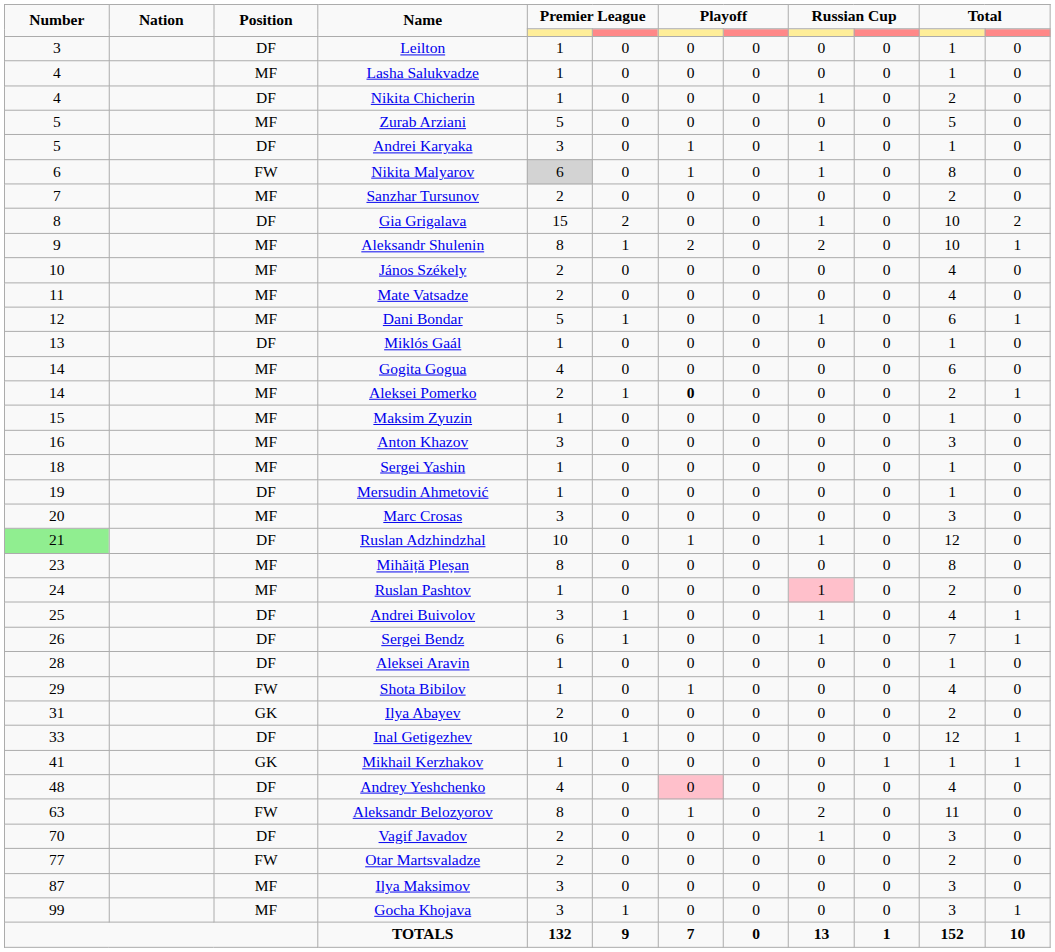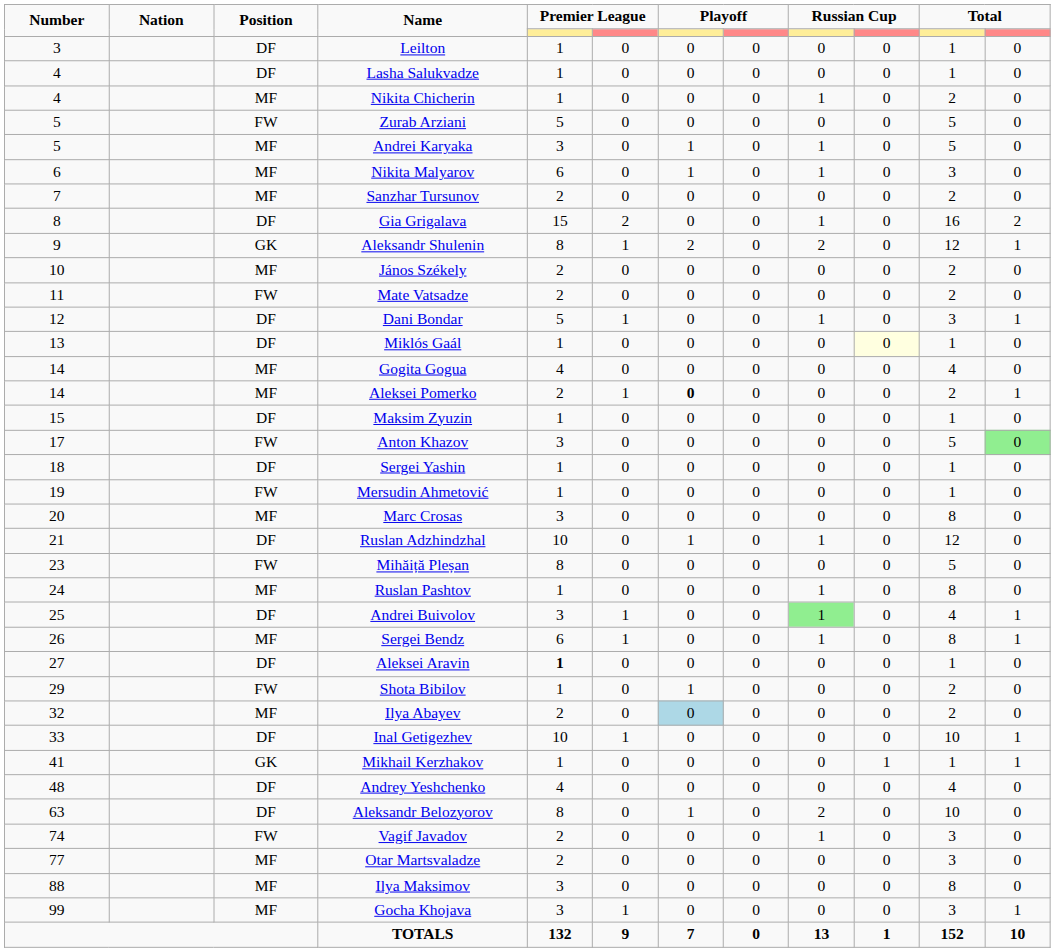Lasha Salukvadze | Position: MF -> DF
Nikita Chicherin | Position: DF -> MF
Zurab Arziani | Position: MF -> FW
Andrei Karyaka | Position: DF -> MF
Andrei Karyaka | column 11: 1 -> 5
Nikita Malyarov | Position: FW -> MF
Nikita Malyarov | column 5: lightgrey background -> no background
Nikita Malyarov | column 11: 8 -> 3
Gia Grigalava | column 11: 10 -> 16
Aleksandr Shulenin | Position: MF -> GK
Aleksandr Shulenin | column 11: 10 -> 12
János Székely | column 11: 4 -> 2
Mate Vatsadze | Position: MF -> FW
Mate Vatsadze | column 11: 4 -> 2
Dani Bondar | Position: MF -> DF
Dani Bondar | column 11: 6 -> 3
Miklós Gaál | column 10: no background -> lightyellow background
Gogita Gogua | column 11: 6 -> 4
Maksim Zyuzin | Position: MF -> DF
Anton Khazov | Number: 16 -> 17
Anton Khazov | Position: MF -> FW
Anton Khazov | column 11: 3 -> 5
Anton Khazov | column 12: no background -> lightgreen background
Sergei Yashin | Position: MF -> DF
Mersudin Ahmetović | Position: DF -> FW
Marc Crosas | column 11: 3 -> 8
Ruslan Adzhindzhal | Number: lightgreen background -> no background
Mihăiță Pleșan | Position: MF -> FW
Mihăiță Pleșan | column 11: 8 -> 5
Ruslan Pashtov | column 9: pink background -> no background
Ruslan Pashtov | column 11: 2 -> 8
Andrei Buivolov | column 9: no background -> lightgreen background
Sergei Bendz | Position: DF -> MF
Sergei Bendz | column 11: 7 -> 8
Aleksei Aravin | Number: 28 -> 27
Aleksei Aravin | column 5: normal -> bold
Shota Bibilov | column 11: 4 -> 2
Ilya Abayev | Number: 31 -> 32
Ilya Abayev | Position: GK -> MF
Ilya Abayev | column 7: no background -> lightblue background
Inal Getigezhev | column 11: 12 -> 10
Andrey Yeshchenko | column 7: pink background -> no background
Aleksandr Belozyorov | Position: FW -> DF
Aleksandr Belozyorov | column 11: 11 -> 10
Vagif Javadov | Number: 70 -> 74
Vagif Javadov | Position: DF -> FW
Otar Martsvaladze | Position: FW -> MF
Otar Martsvaladze | column 11: 2 -> 3
Ilya Maksimov | Number: 87 -> 88
Ilya Maksimov | column 11: 3 -> 8
